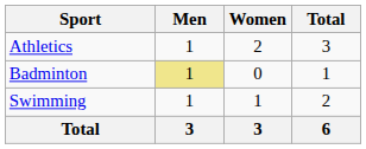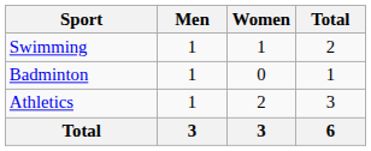rows swapped: Athletics <-> Swimming
Badminton | Men: khaki background -> no background
